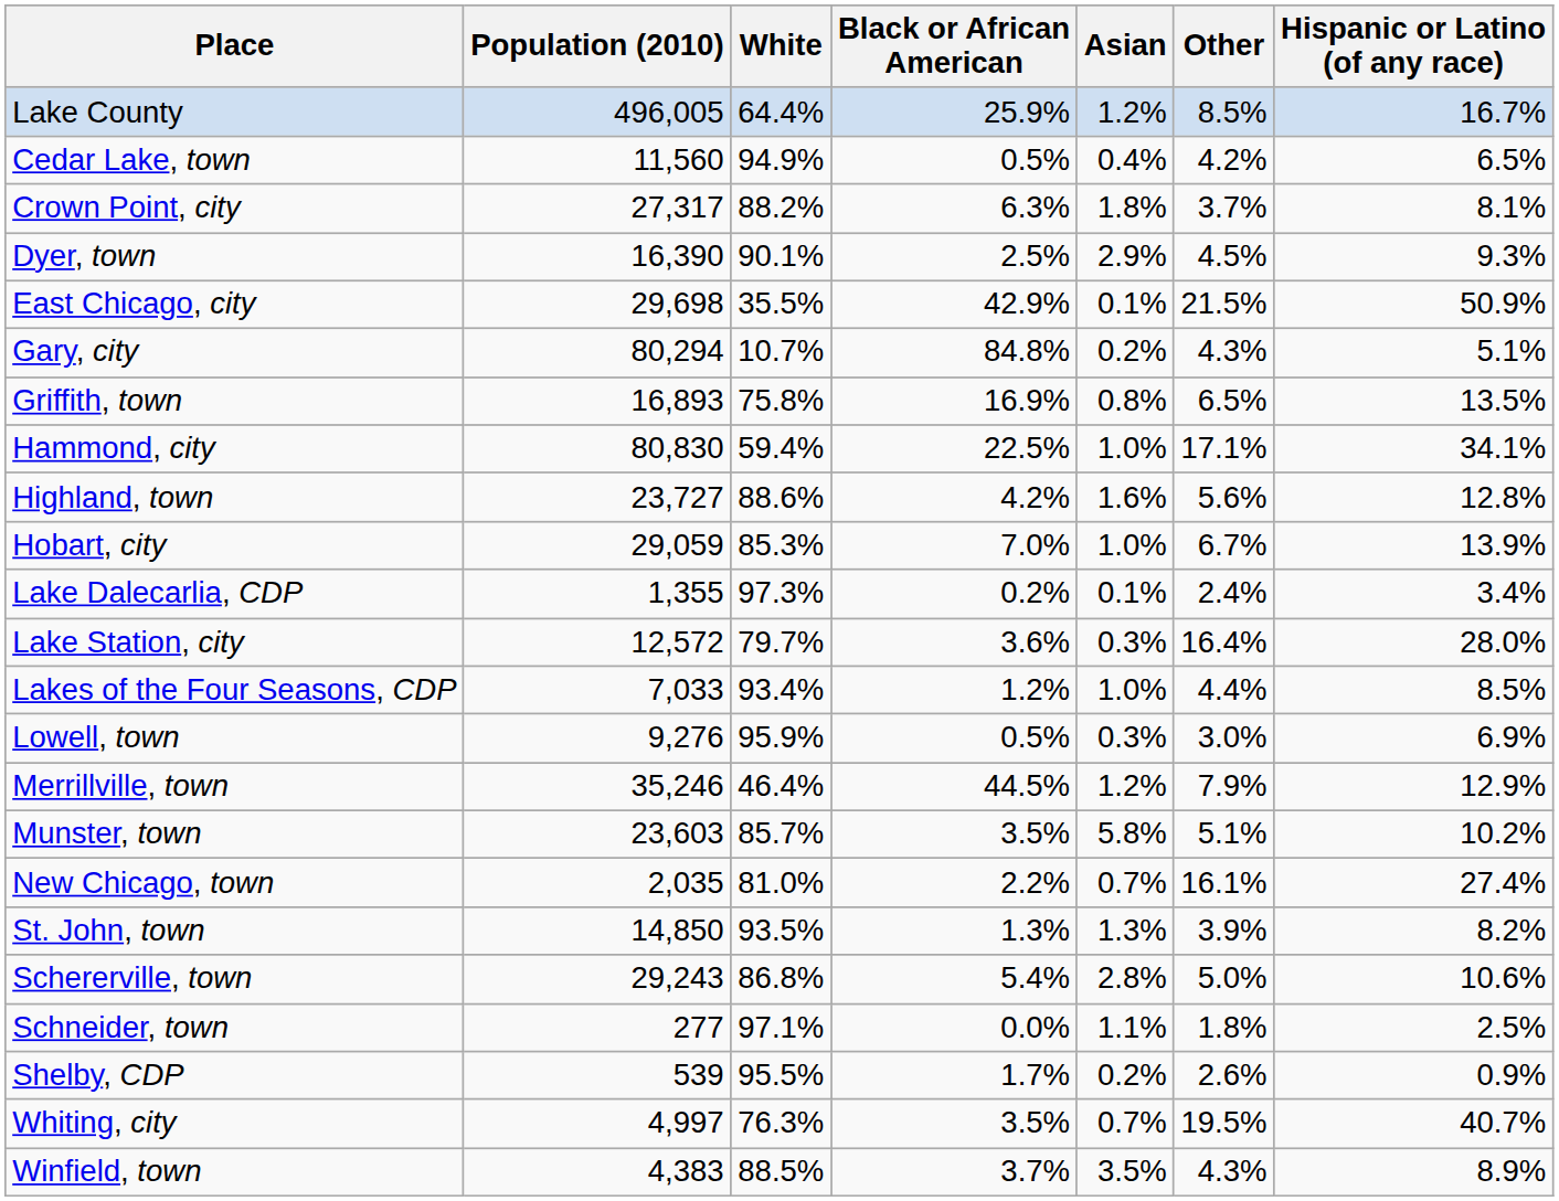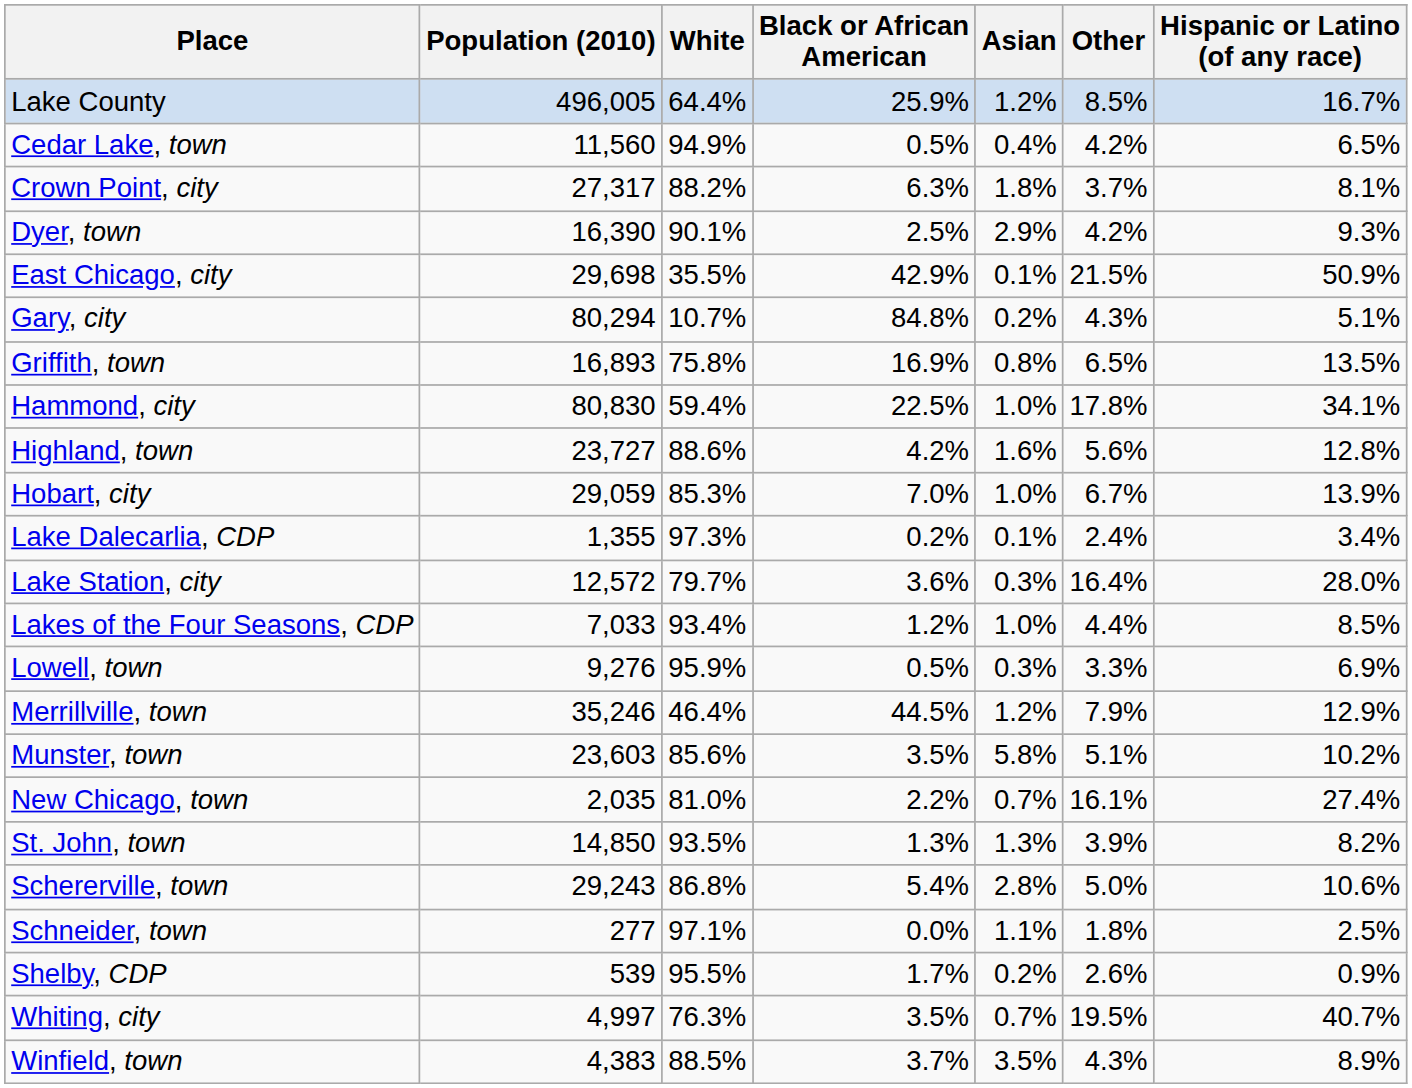Dyer, town | Other: 4.5% -> 4.2%
Hammond, city | Other: 17.1% -> 17.8%
Lowell, town | Other: 3.0% -> 3.3%
Munster, town | White: 85.7% -> 85.6%
